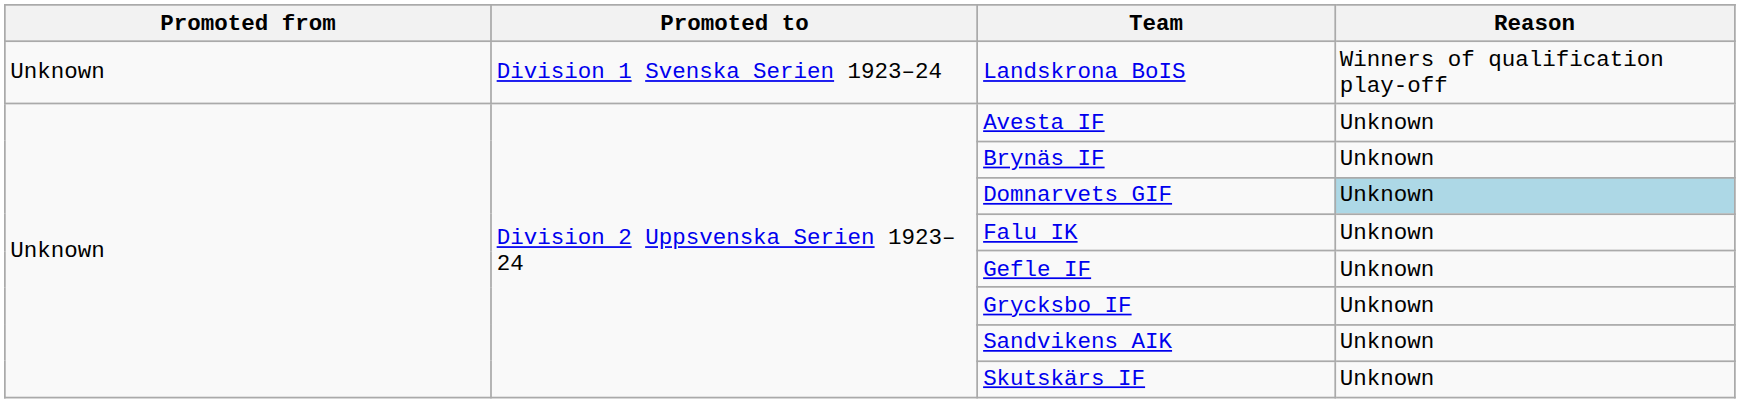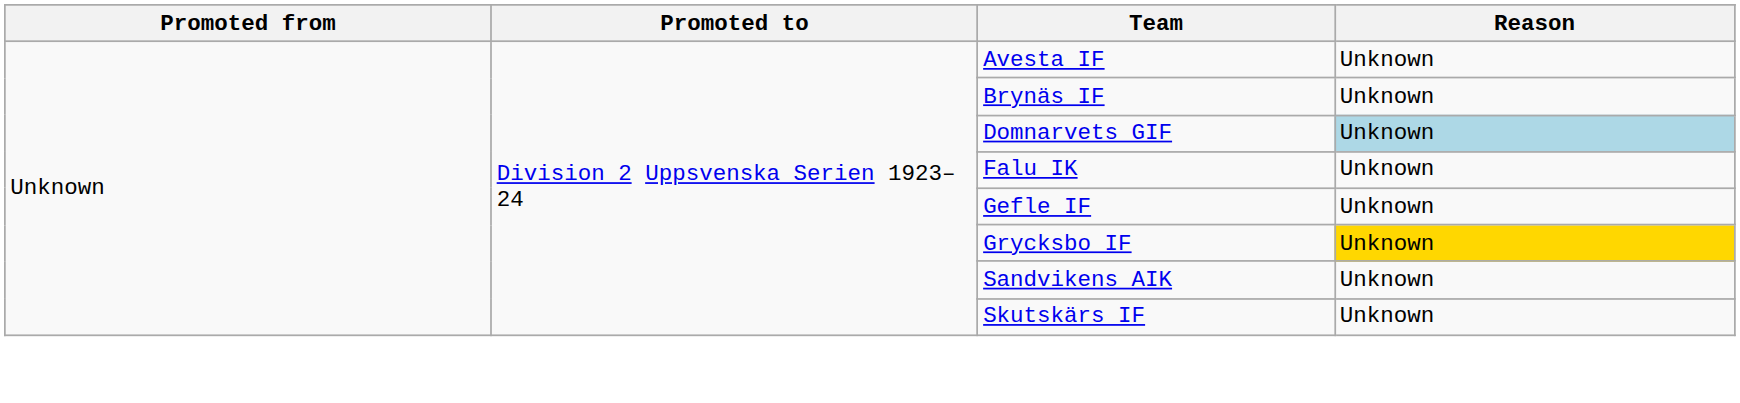- row: Unknown | Division 1 Svenska Serien 1923–24 | Landskrona BoIS | Winners of qualification play-off
Grycksbo IF | Reason: no background -> gold background
